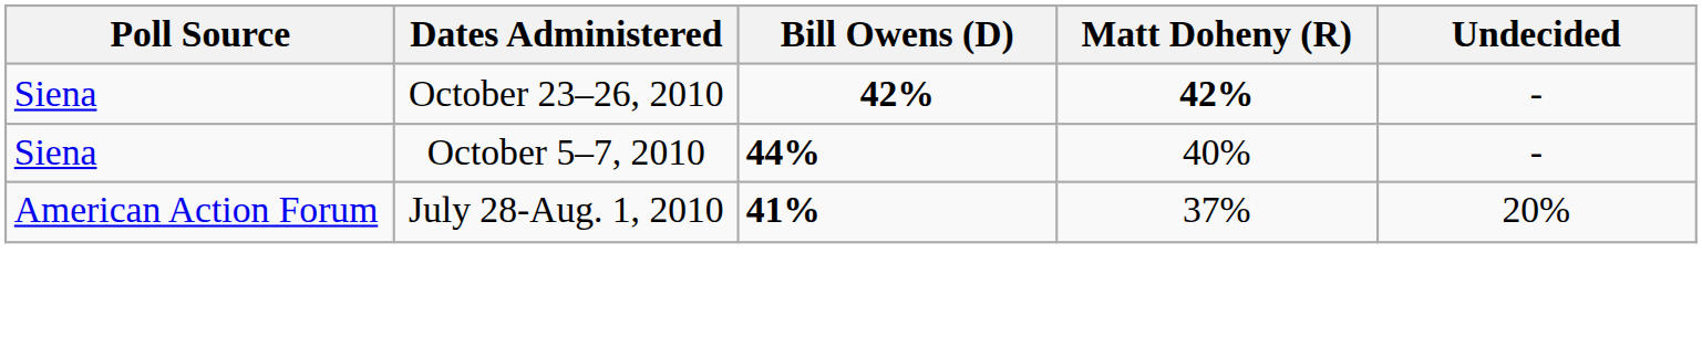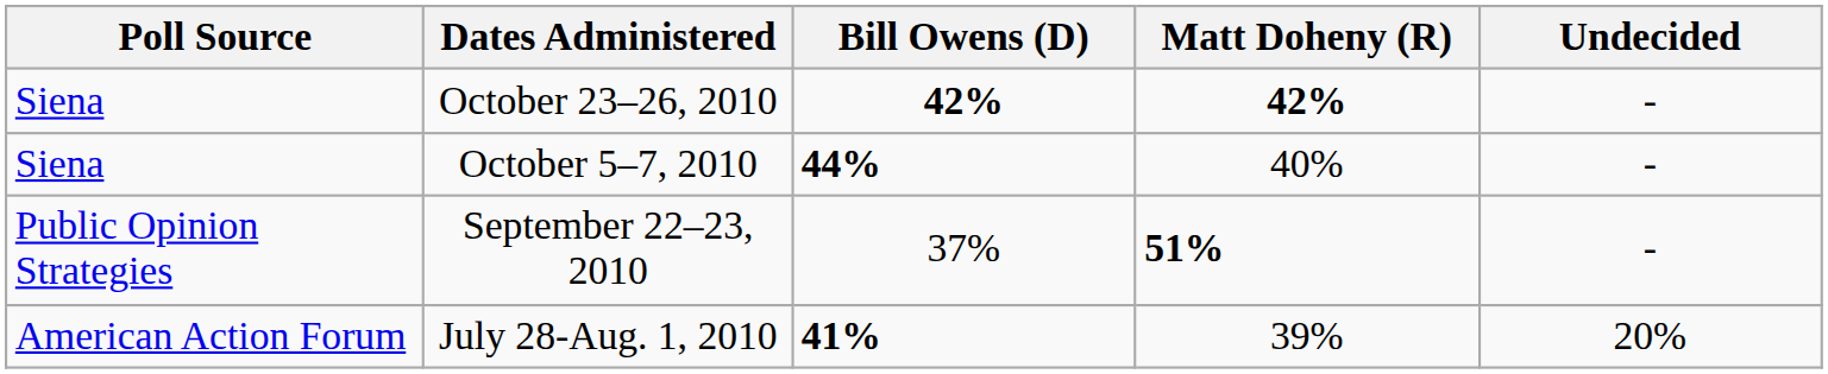+ row: Public Opinion Strategies | September 22–23, 2010 | 37% | 51% | -
July 28-Aug. 1, 2010 | Matt Doheny (R): 37% -> 39%
